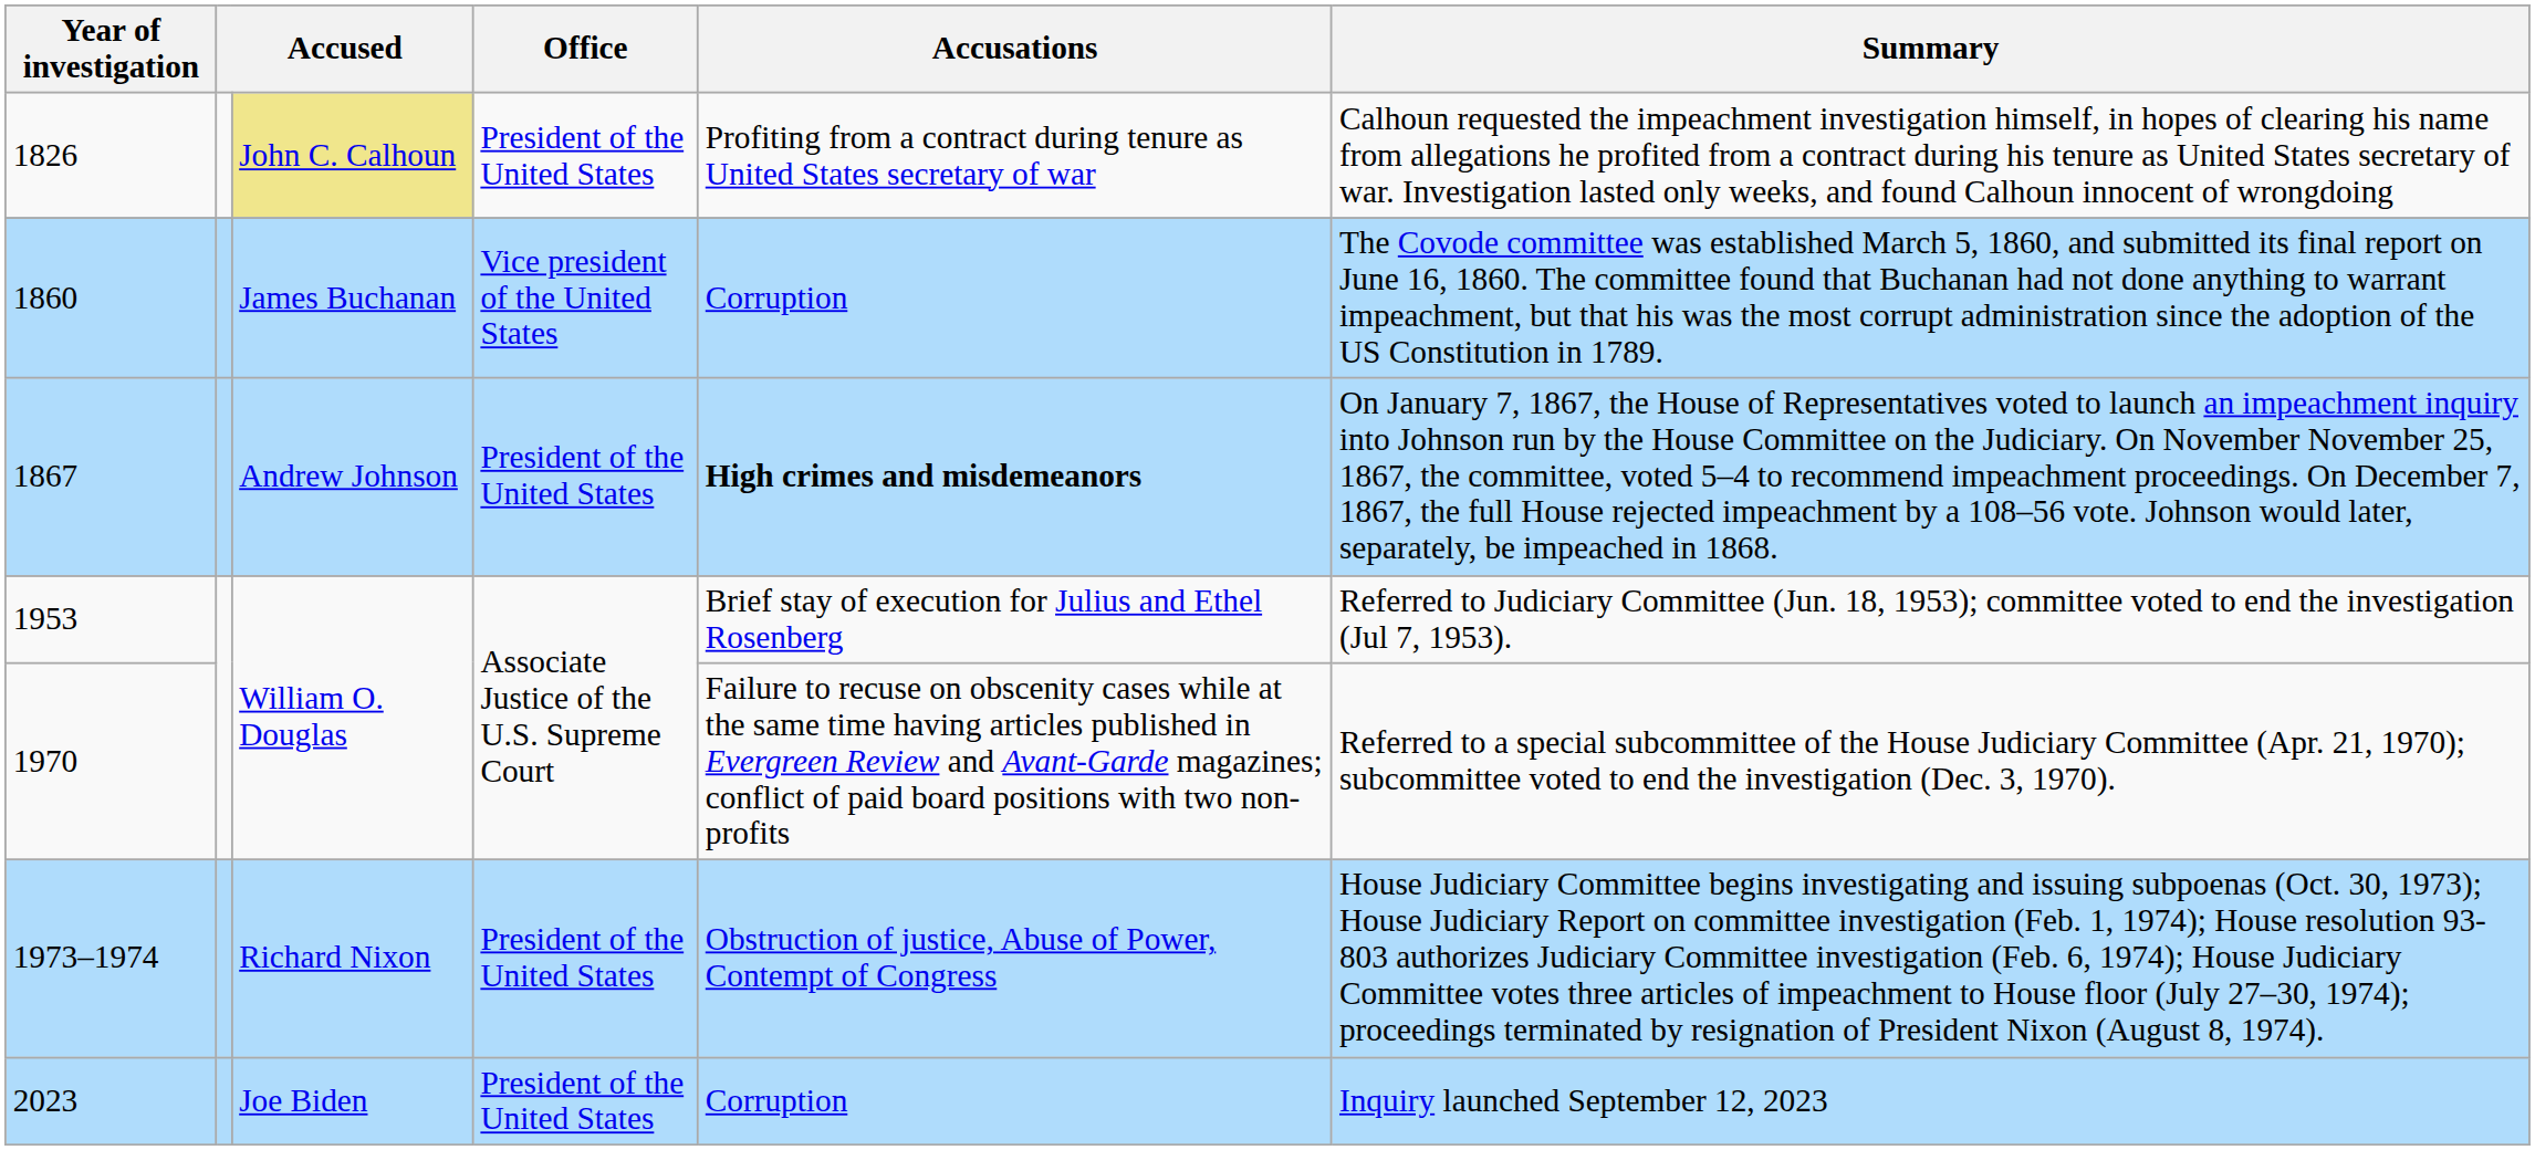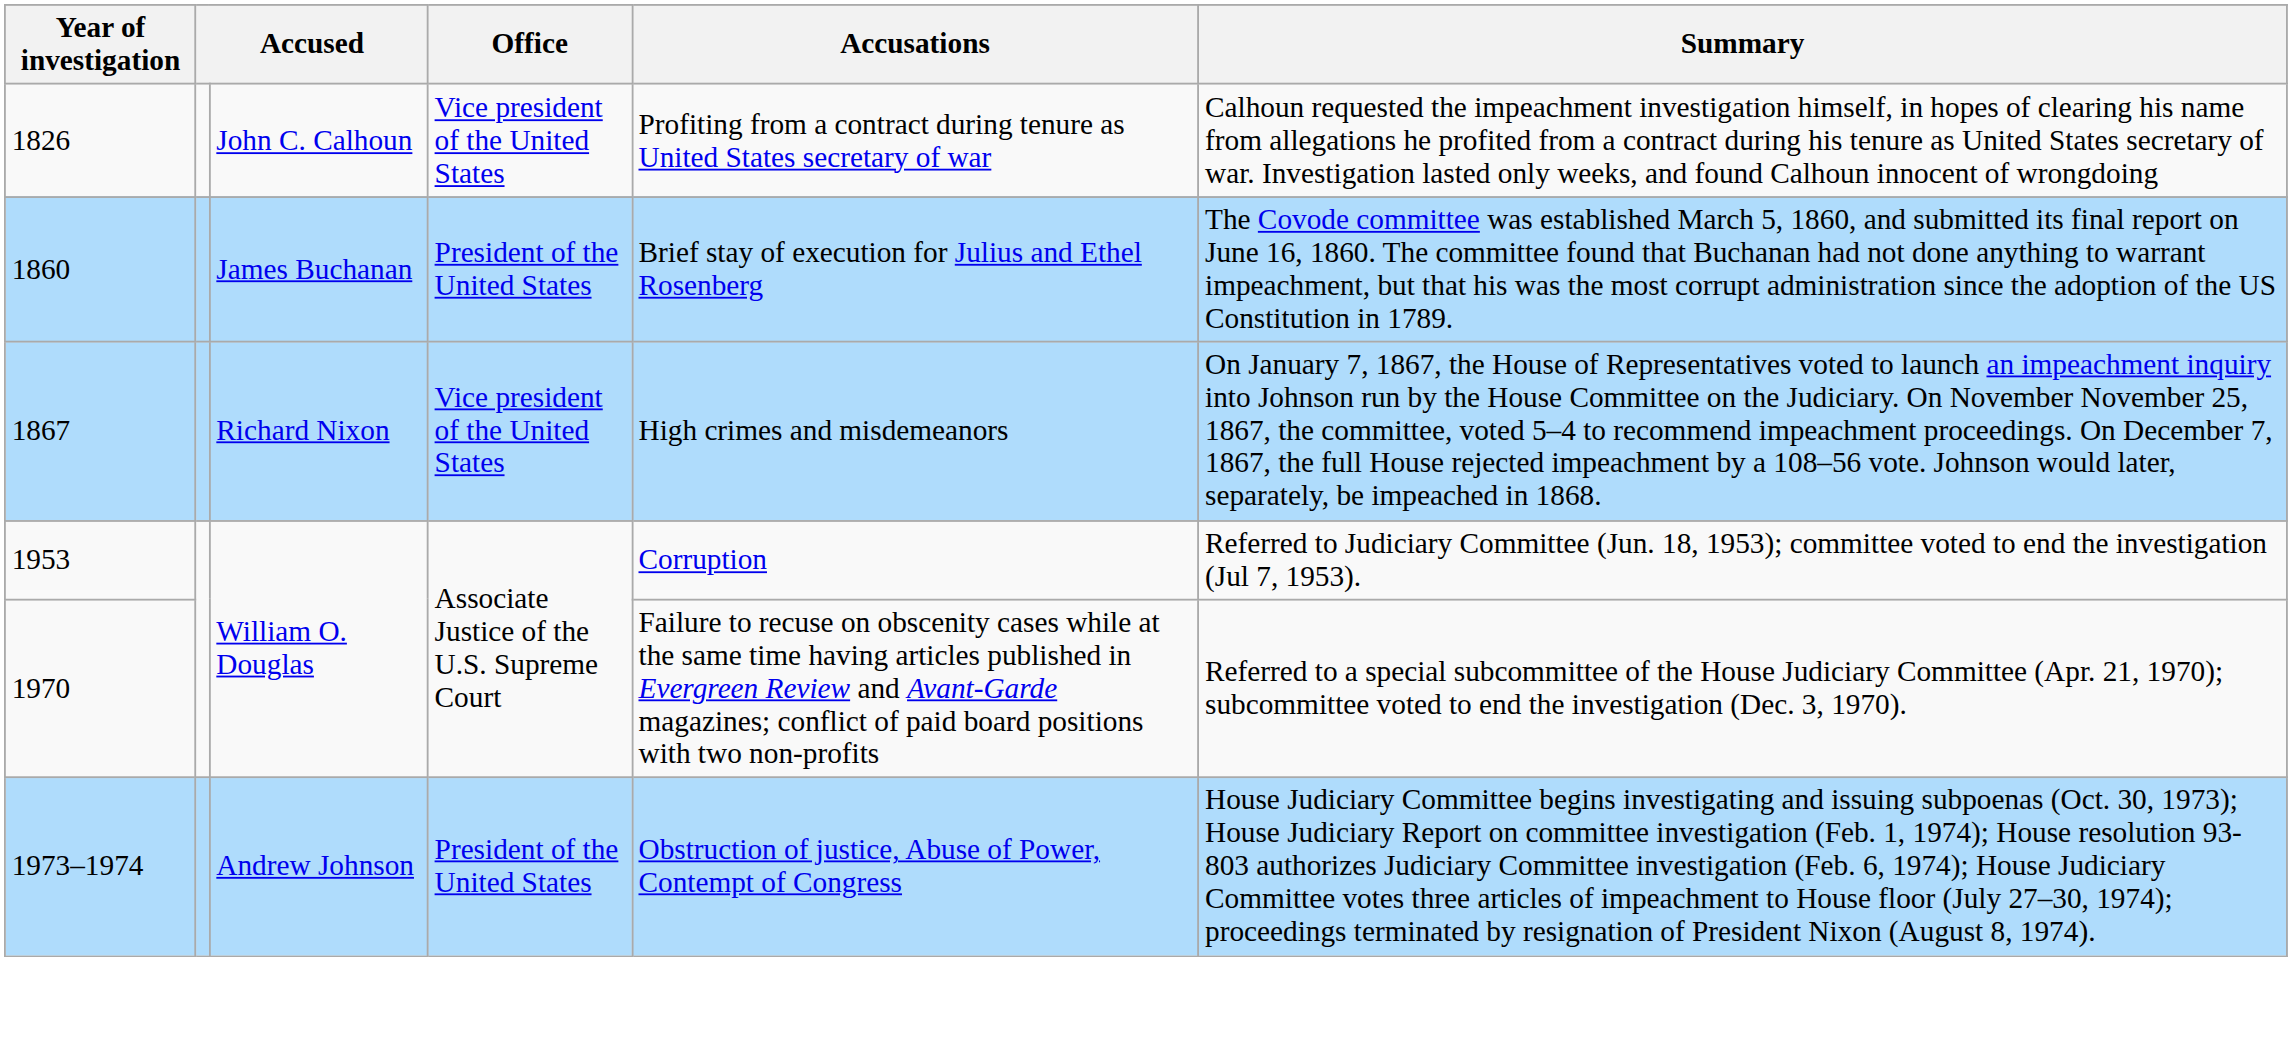1826 | column 3: khaki background -> no background
1826 | Office: President of the United States -> Vice president of the United States
1860 | Office: Vice president of the United States -> President of the United States
1860 | Accusations: Corruption -> Brief stay of execution for Julius and Ethel Rosenberg
1867 | column 3: Andrew Johnson -> Richard Nixon
1867 | Office: President of the United States -> Vice president of the United States
1867 | Accusations: bold -> normal
1953 | Accusations: Brief stay of execution for Julius and Ethel Rosenberg -> Corruption
1973–1974 | column 3: Richard Nixon -> Andrew Johnson
- row: 2023 | Joe Biden | President of the United States | Corruption | Inquiry launched September 12, 2023
